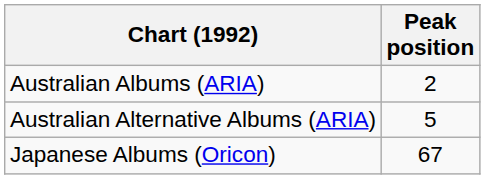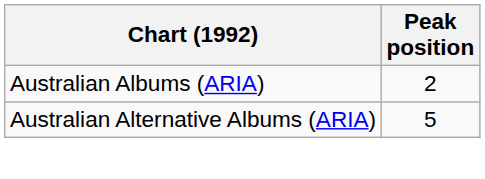- row: Japanese Albums (Oricon) | 67
